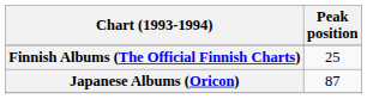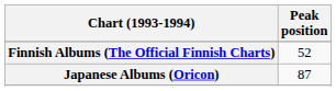Finnish Albums (The Official Finnish Charts) | Peak position: 25 -> 52
